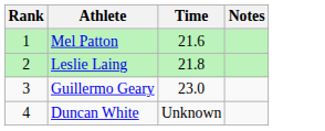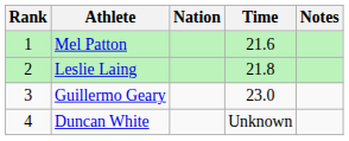+ column: Nation
